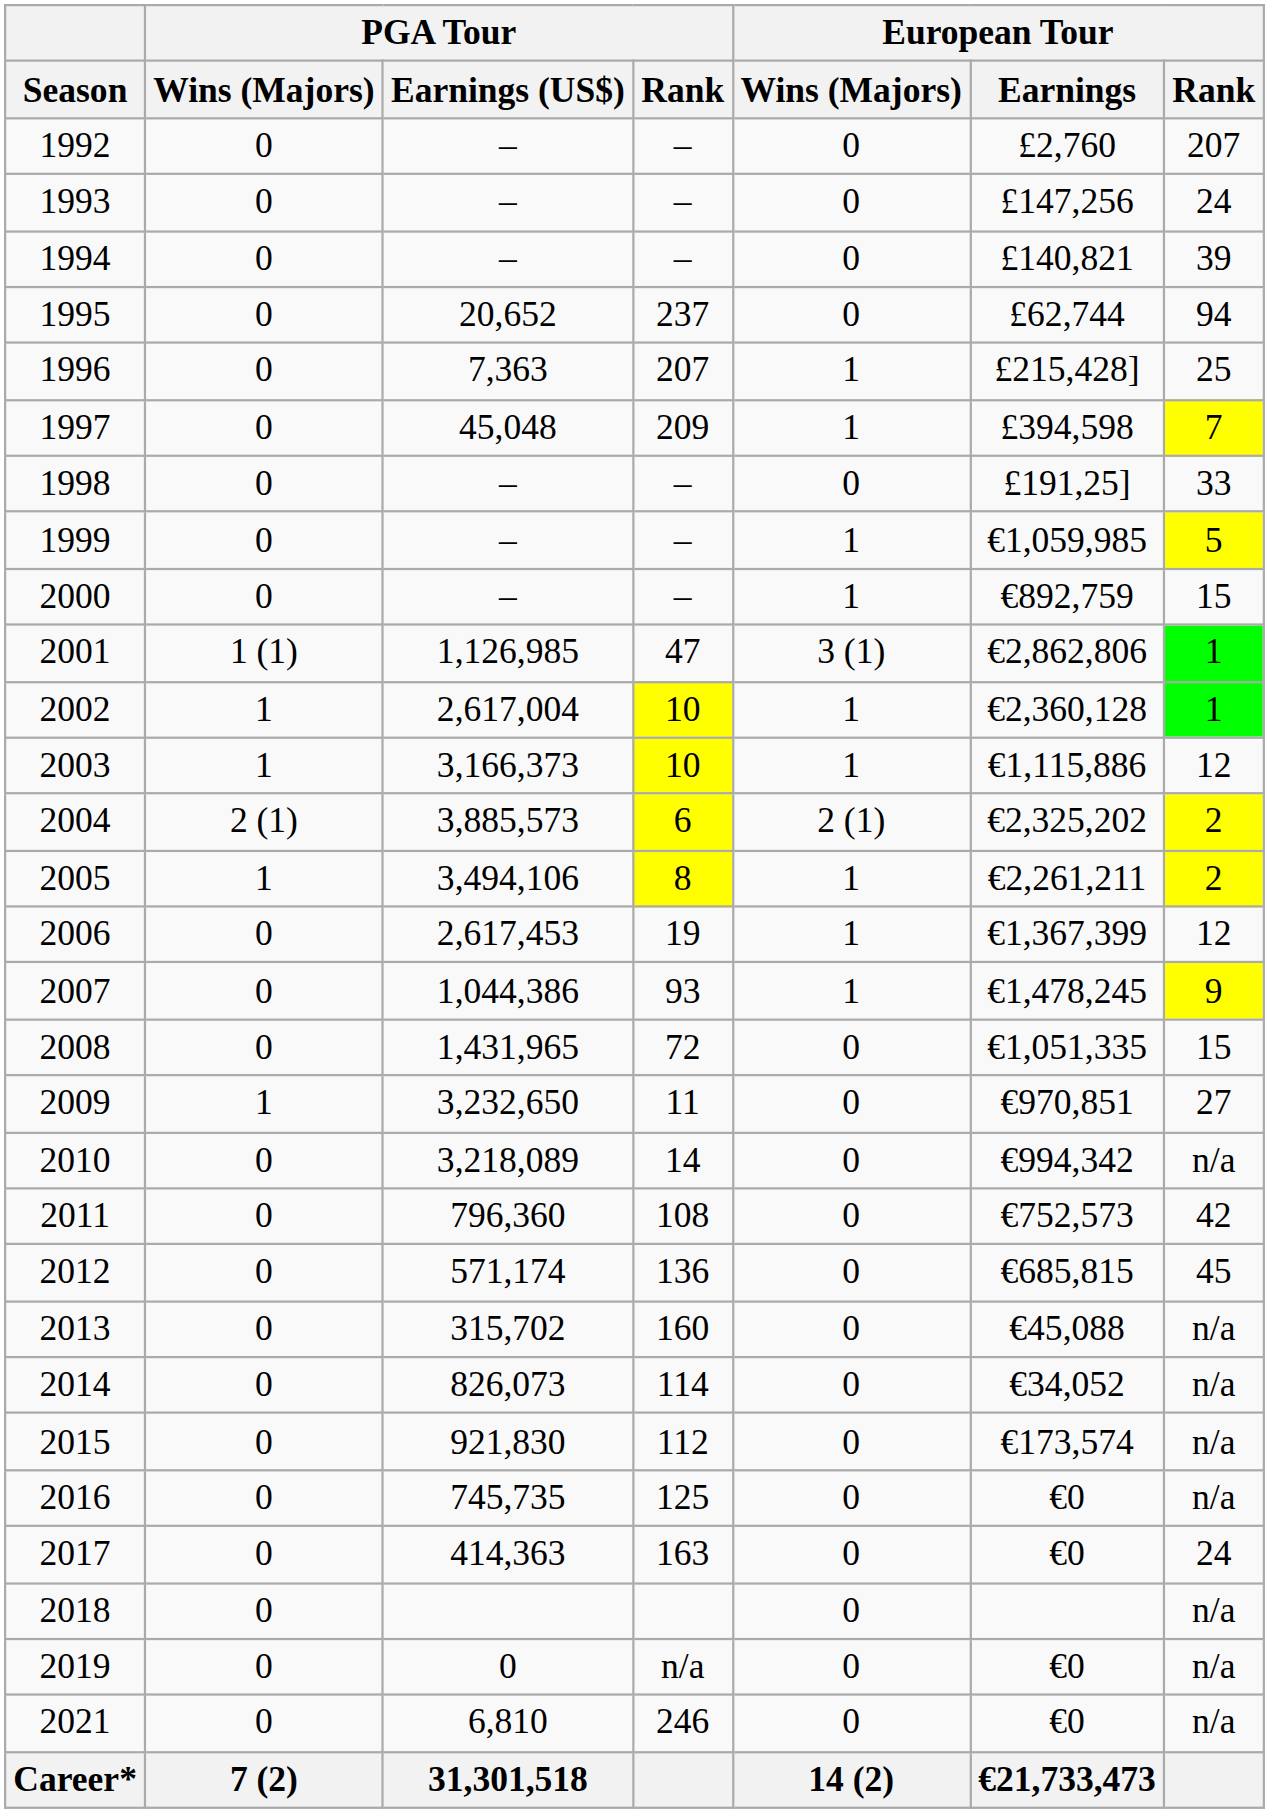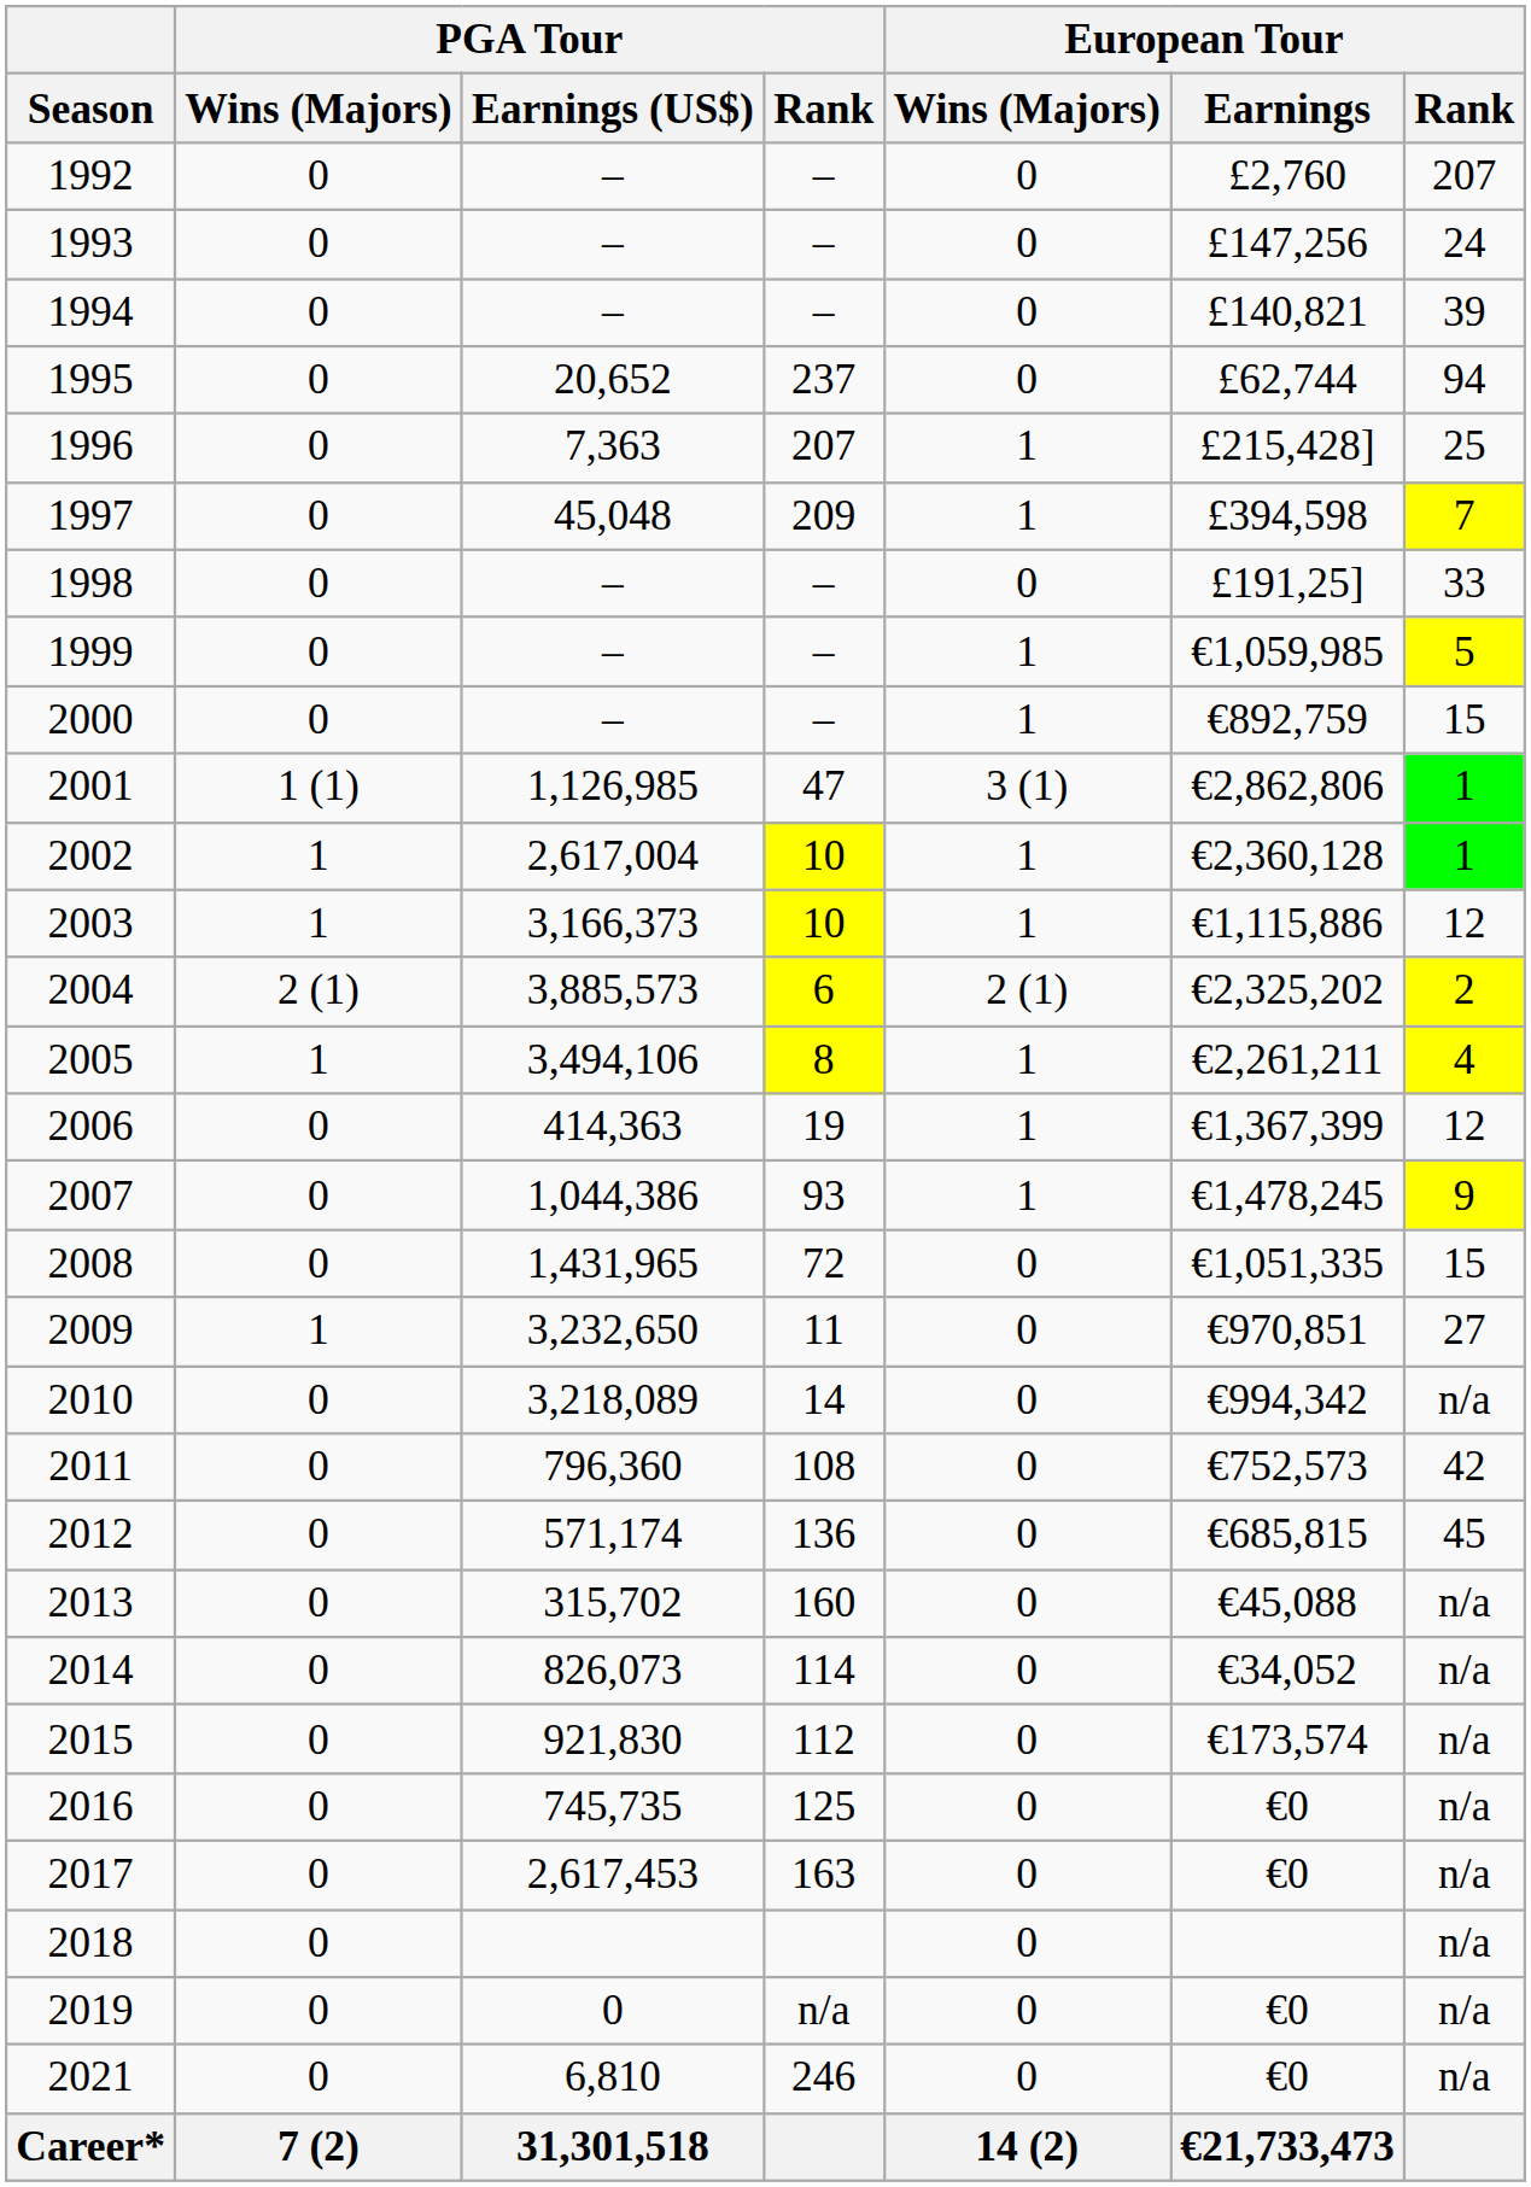2005 | European Tour / Rank: 2 -> 4
2006 | PGA Tour / Earnings (US$): 2,617,453 -> 414,363
2017 | PGA Tour / Earnings (US$): 414,363 -> 2,617,453
2017 | European Tour / Rank: 24 -> n/a
